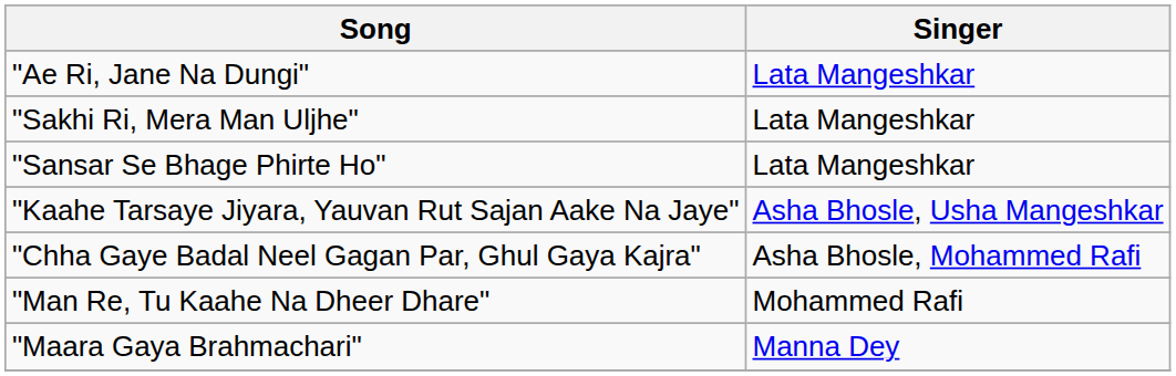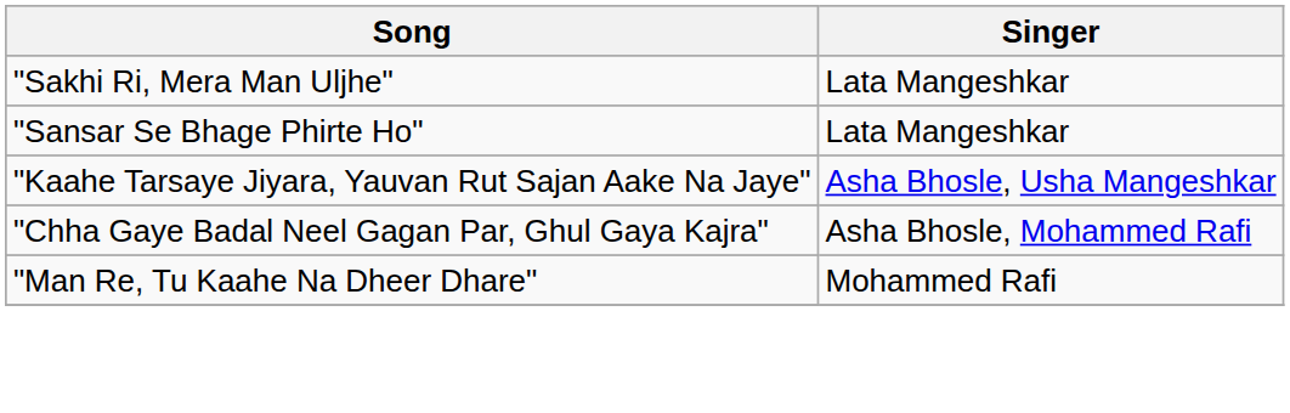- row: "Ae Ri, Jane Na Dungi" | Lata Mangeshkar
- row: "Maara Gaya Brahmachari" | Manna Dey
